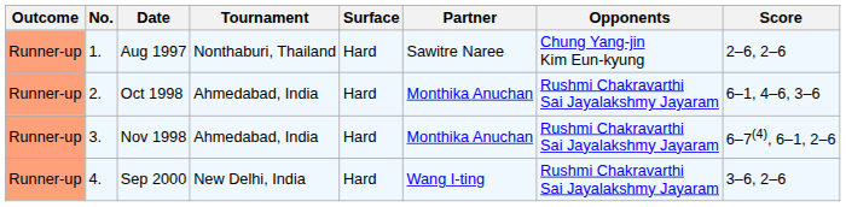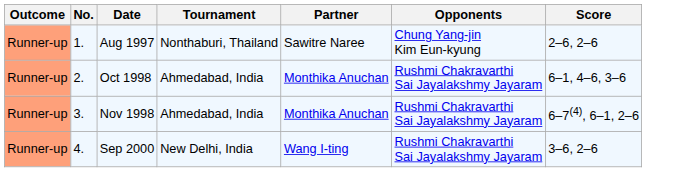- column: Surface | Hard | Hard | Hard | Hard
